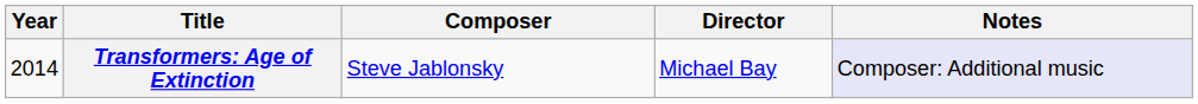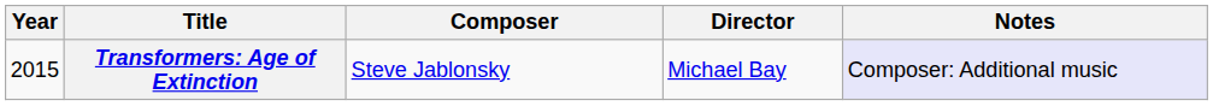Transformers: Age of Extinction | Year: 2014 -> 2015
